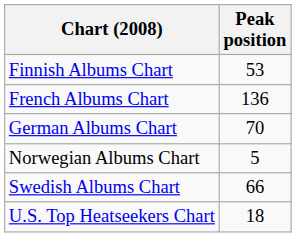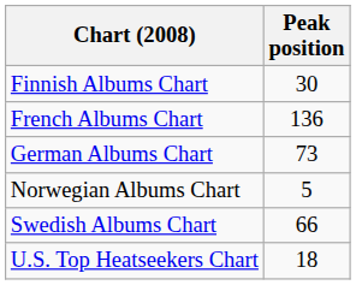Finnish Albums Chart | Peak position: 53 -> 30
German Albums Chart | Peak position: 70 -> 73
